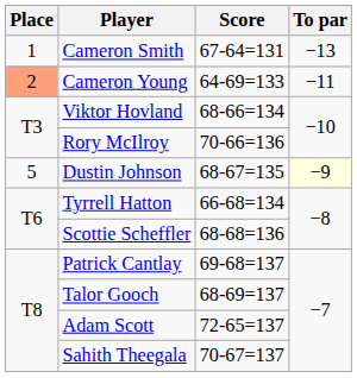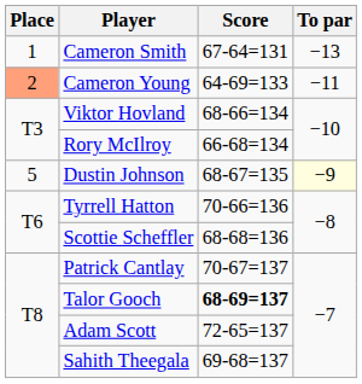Rory McIlroy | Score: 70-66=136 -> 66-68=134
Tyrrell Hatton | Score: 66-68=134 -> 70-66=136
Patrick Cantlay | Score: 69-68=137 -> 70-67=137
Talor Gooch | Score: normal -> bold
Sahith Theegala | Score: 70-67=137 -> 69-68=137
